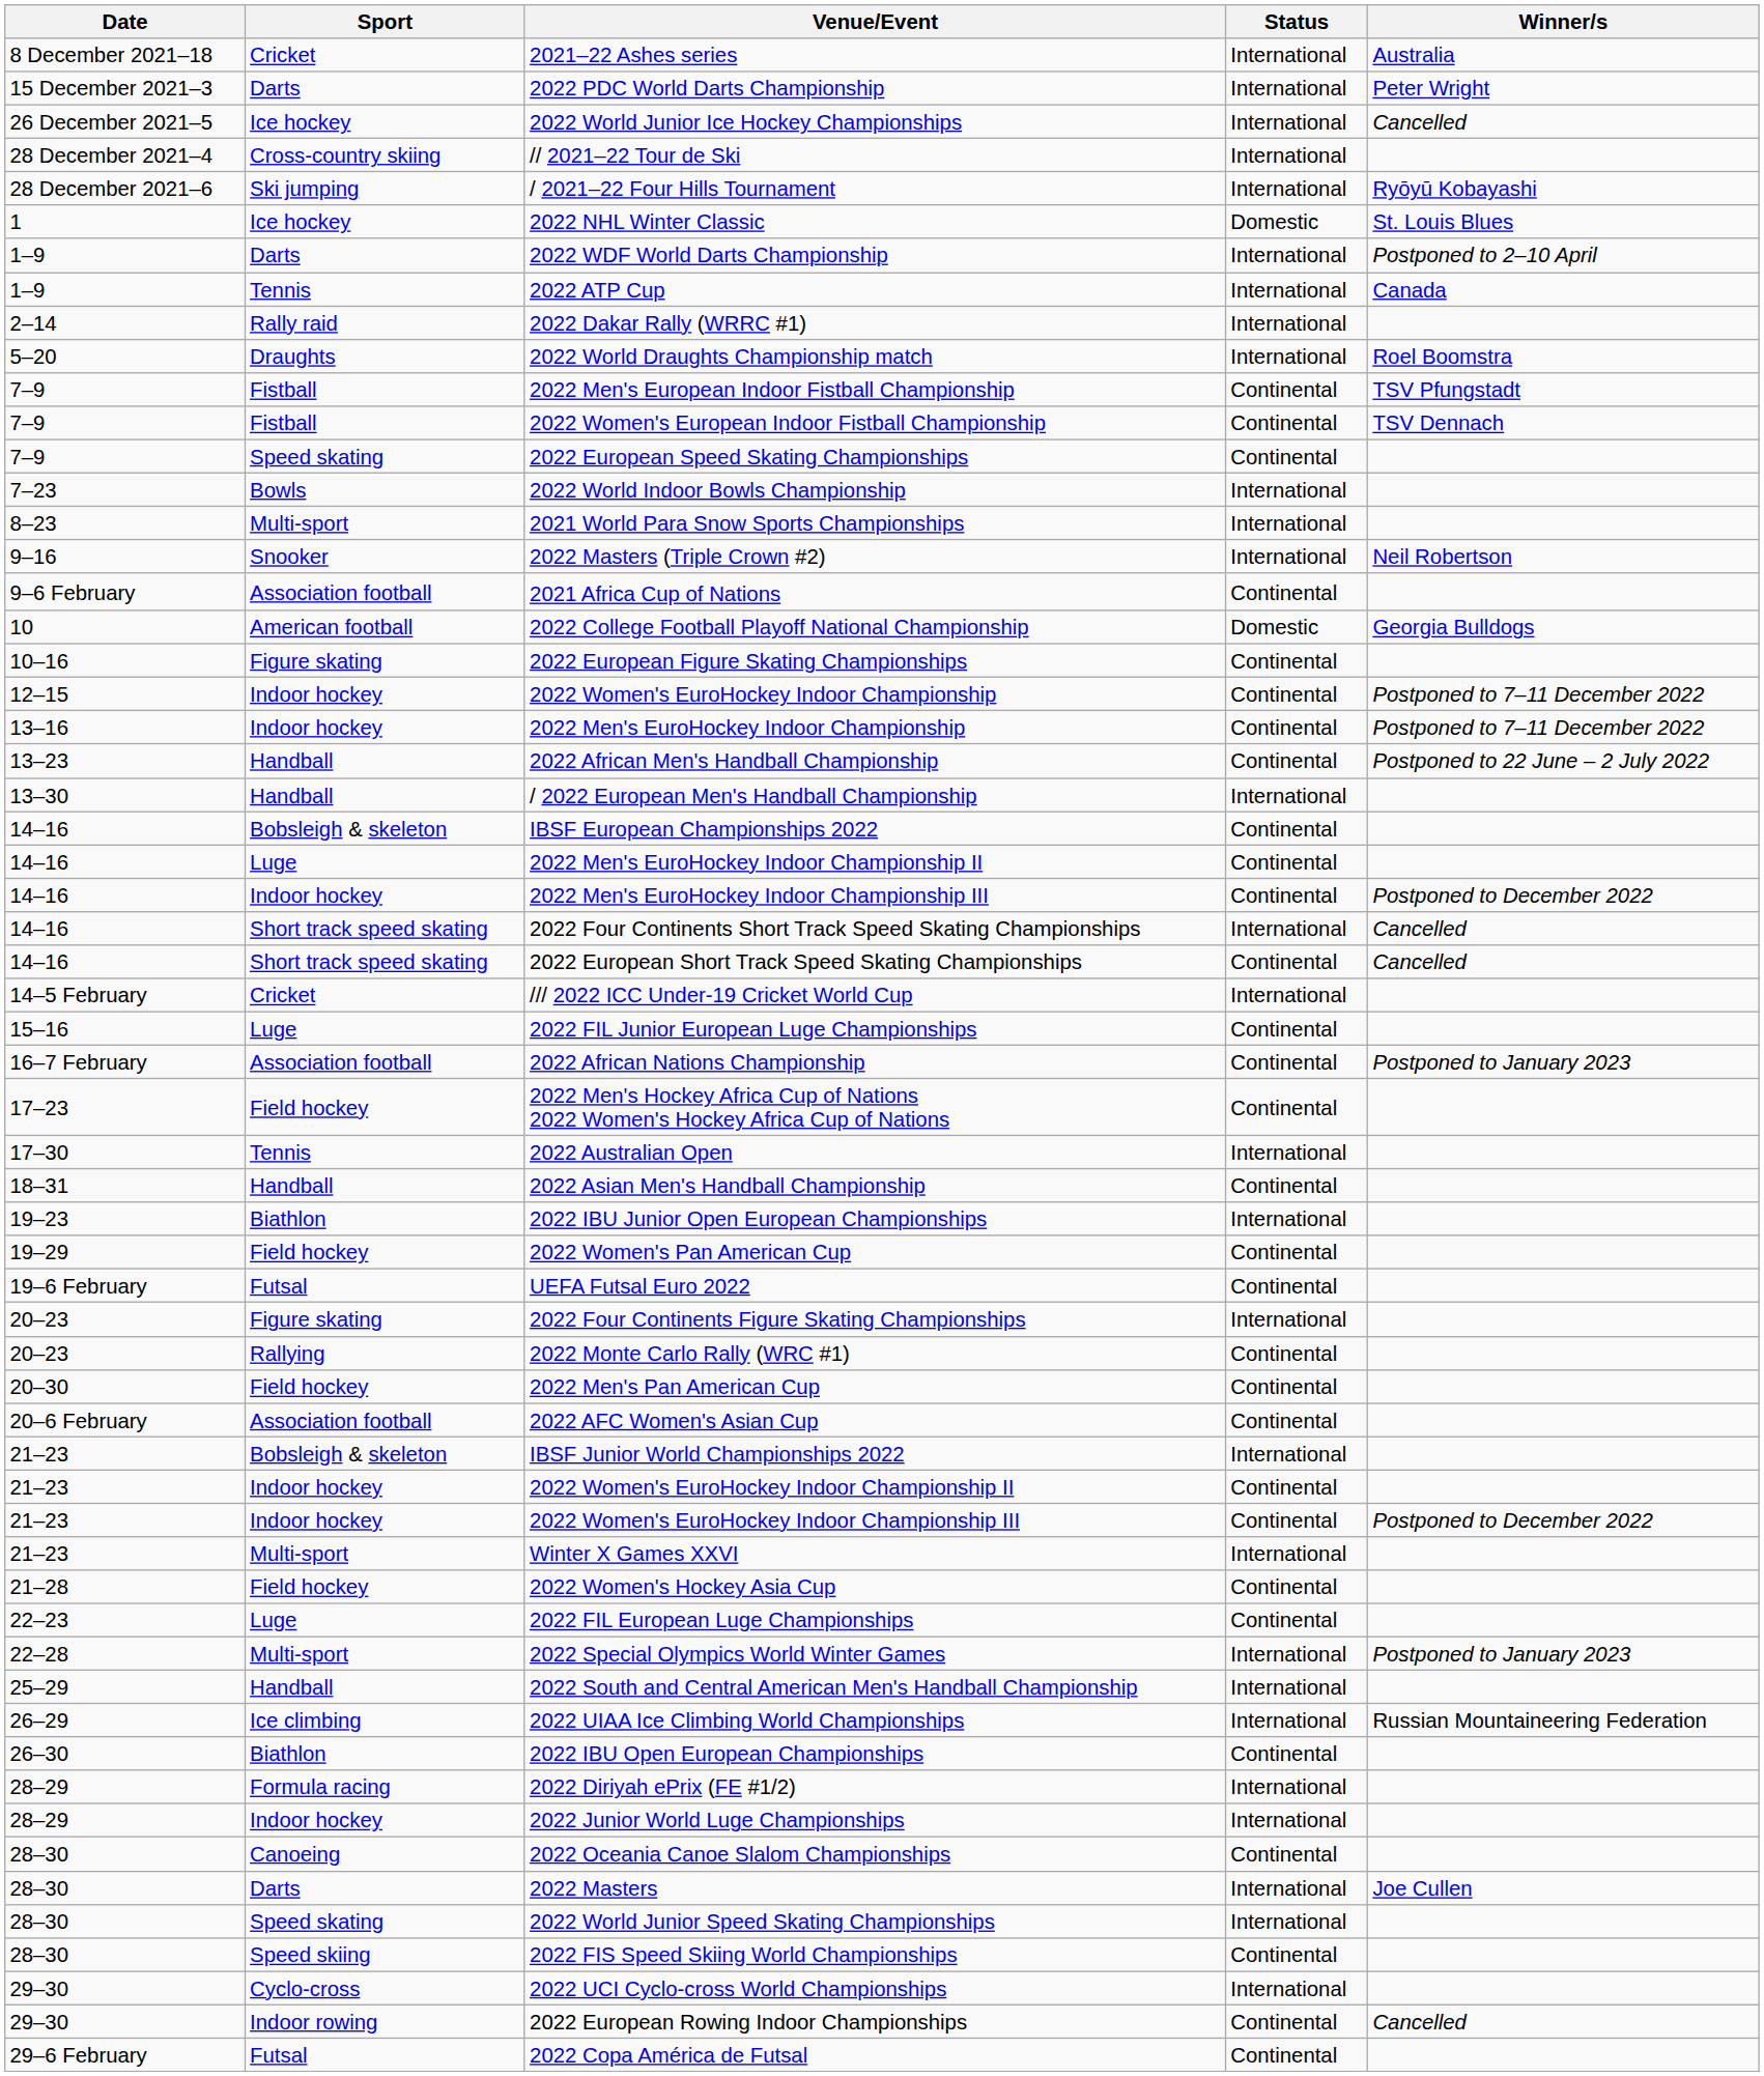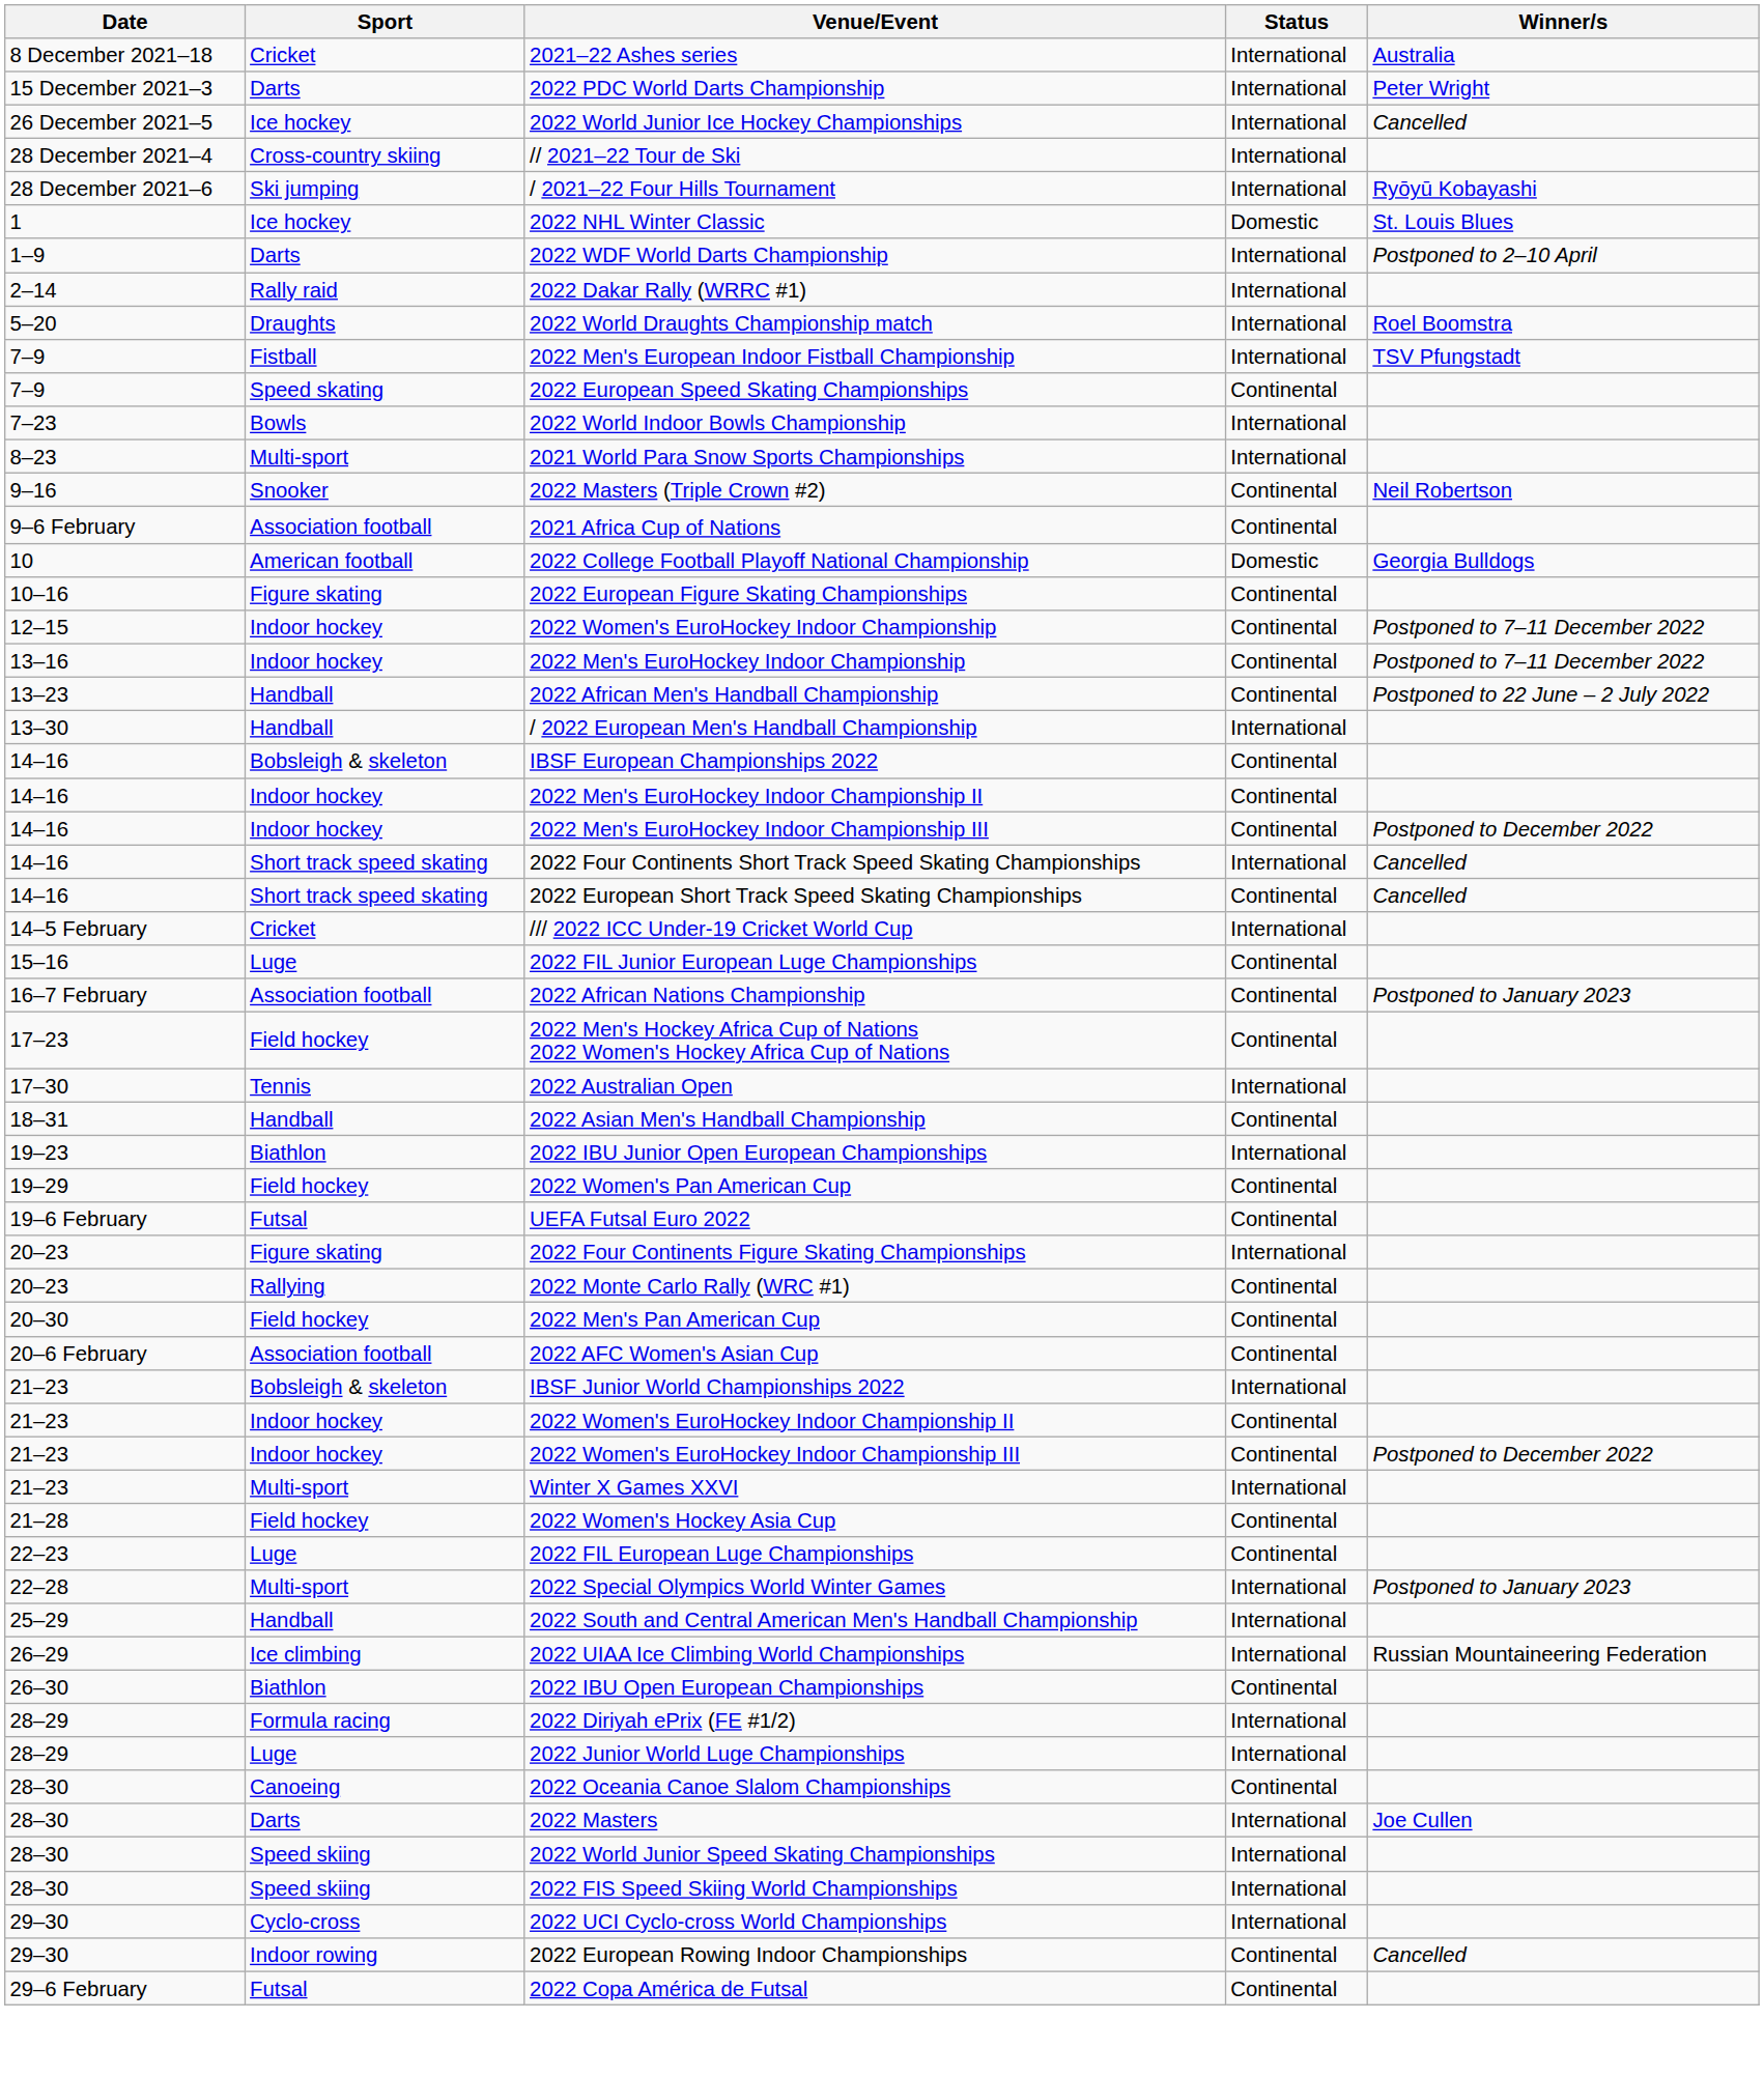- row: 1–9 | Tennis | 2022 ATP Cup | International | Canada
2022 Men's European Indoor Fistball Championship | Status: Continental -> International
- row: 7–9 | Fistball | 2022 Women's European Indoor Fistball Championship | Continental | TSV Dennach
2022 Masters (Triple Crown #2) | Status: International -> Continental
2022 Men's EuroHockey Indoor Championship II | Sport: Luge -> Indoor hockey
2022 Junior World Luge Championships | Sport: Indoor hockey -> Luge
2022 World Junior Speed Skating Championships | Sport: Speed skating -> Speed skiing
2022 FIS Speed Skiing World Championships | Status: Continental -> International
